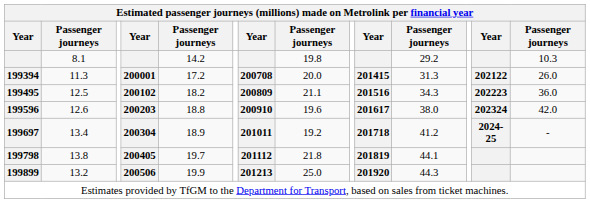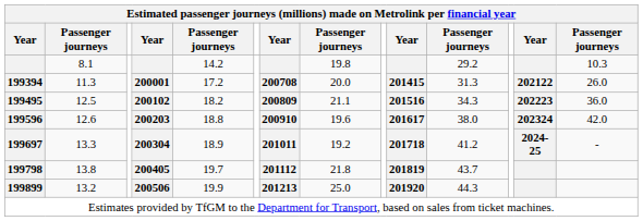199697 | column 2: 13.4 -> 13.3
199798 | column 11: 44.1 -> 43.7
